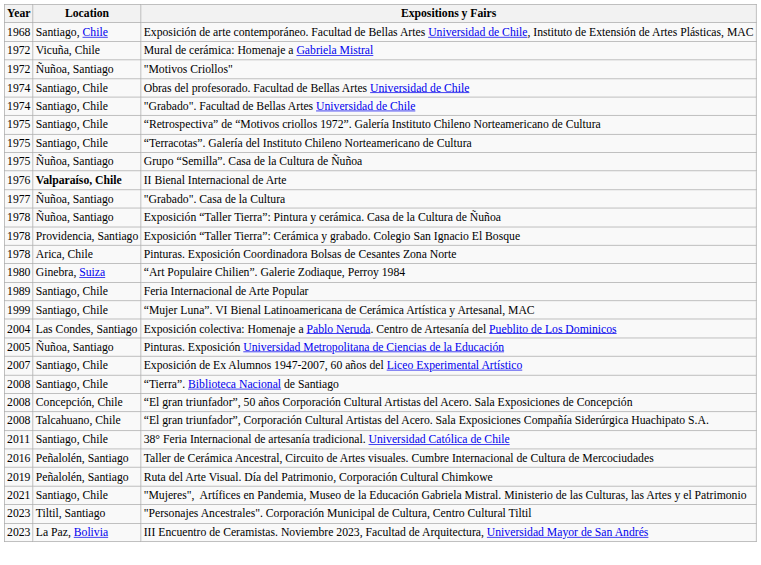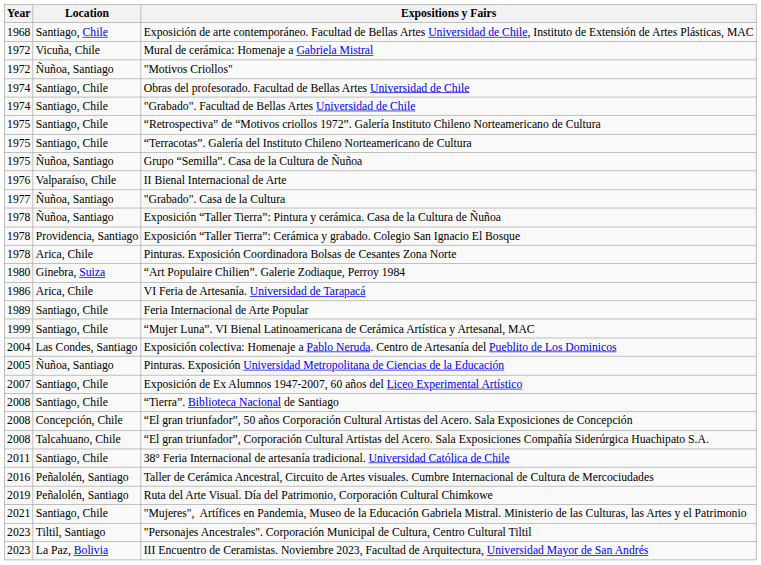II Bienal Internacional de Arte | Location: bold -> normal
+ row: 1986 | Arica, Chile | VI Feria de Artesanía. Universidad de Tarapacá
